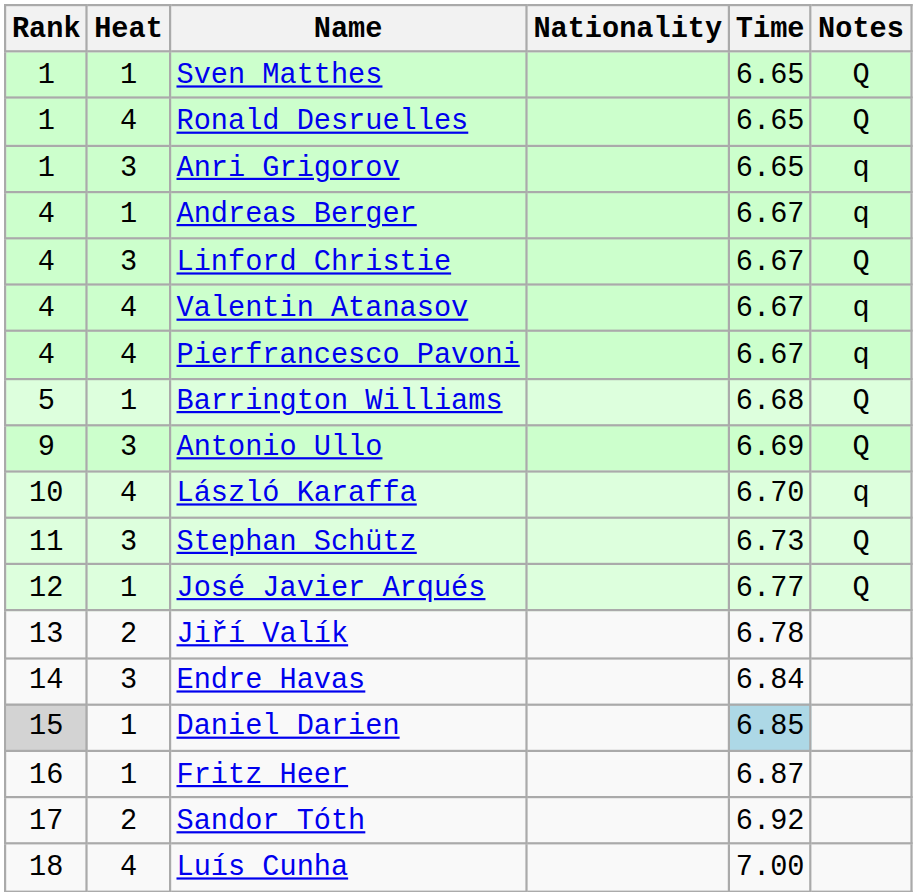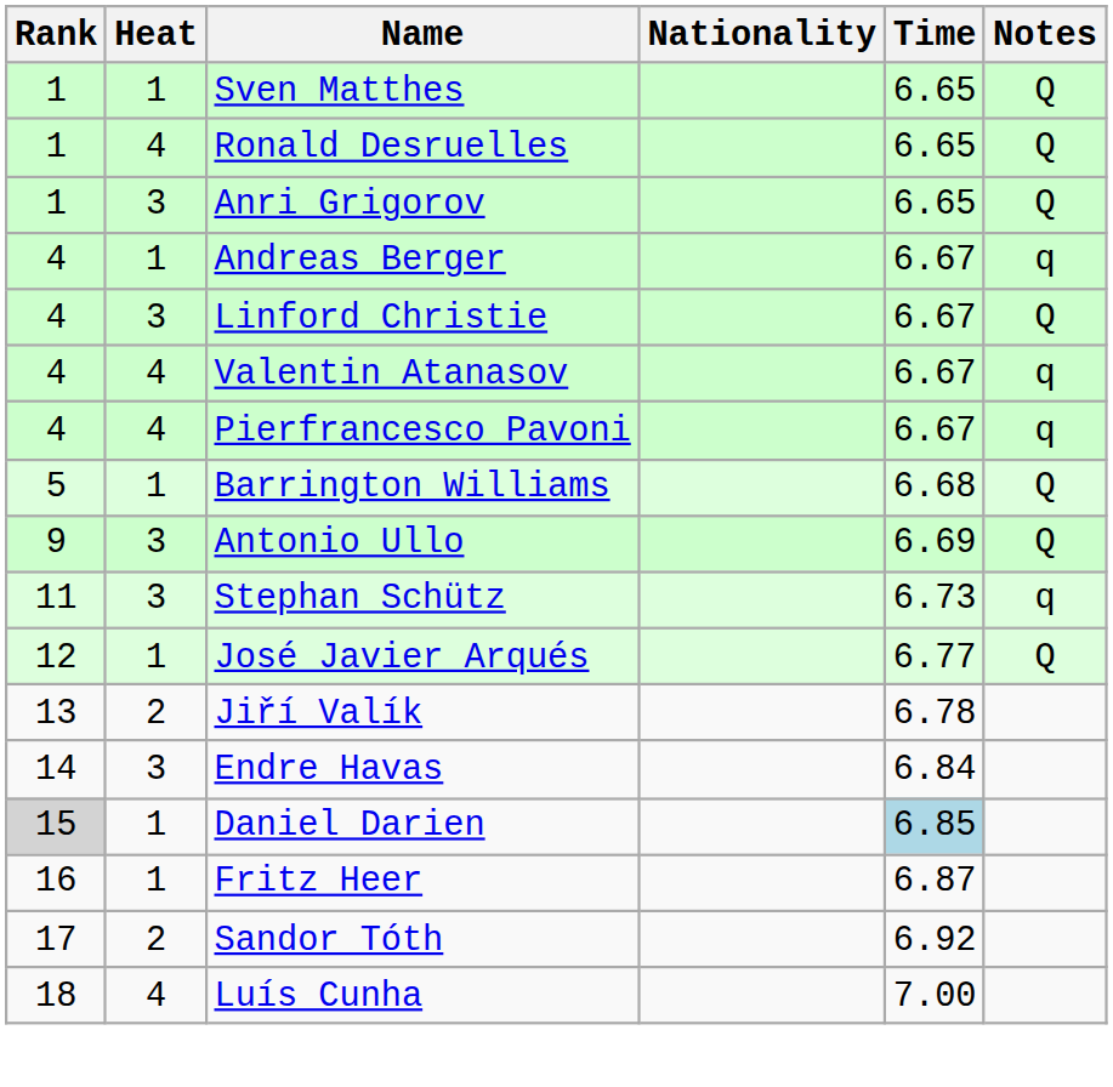Anri Grigorov | Notes: q -> Q
- row: 10 | 4 | László Karaffa | 6.70 | q
Stephan Schütz | Notes: Q -> q
